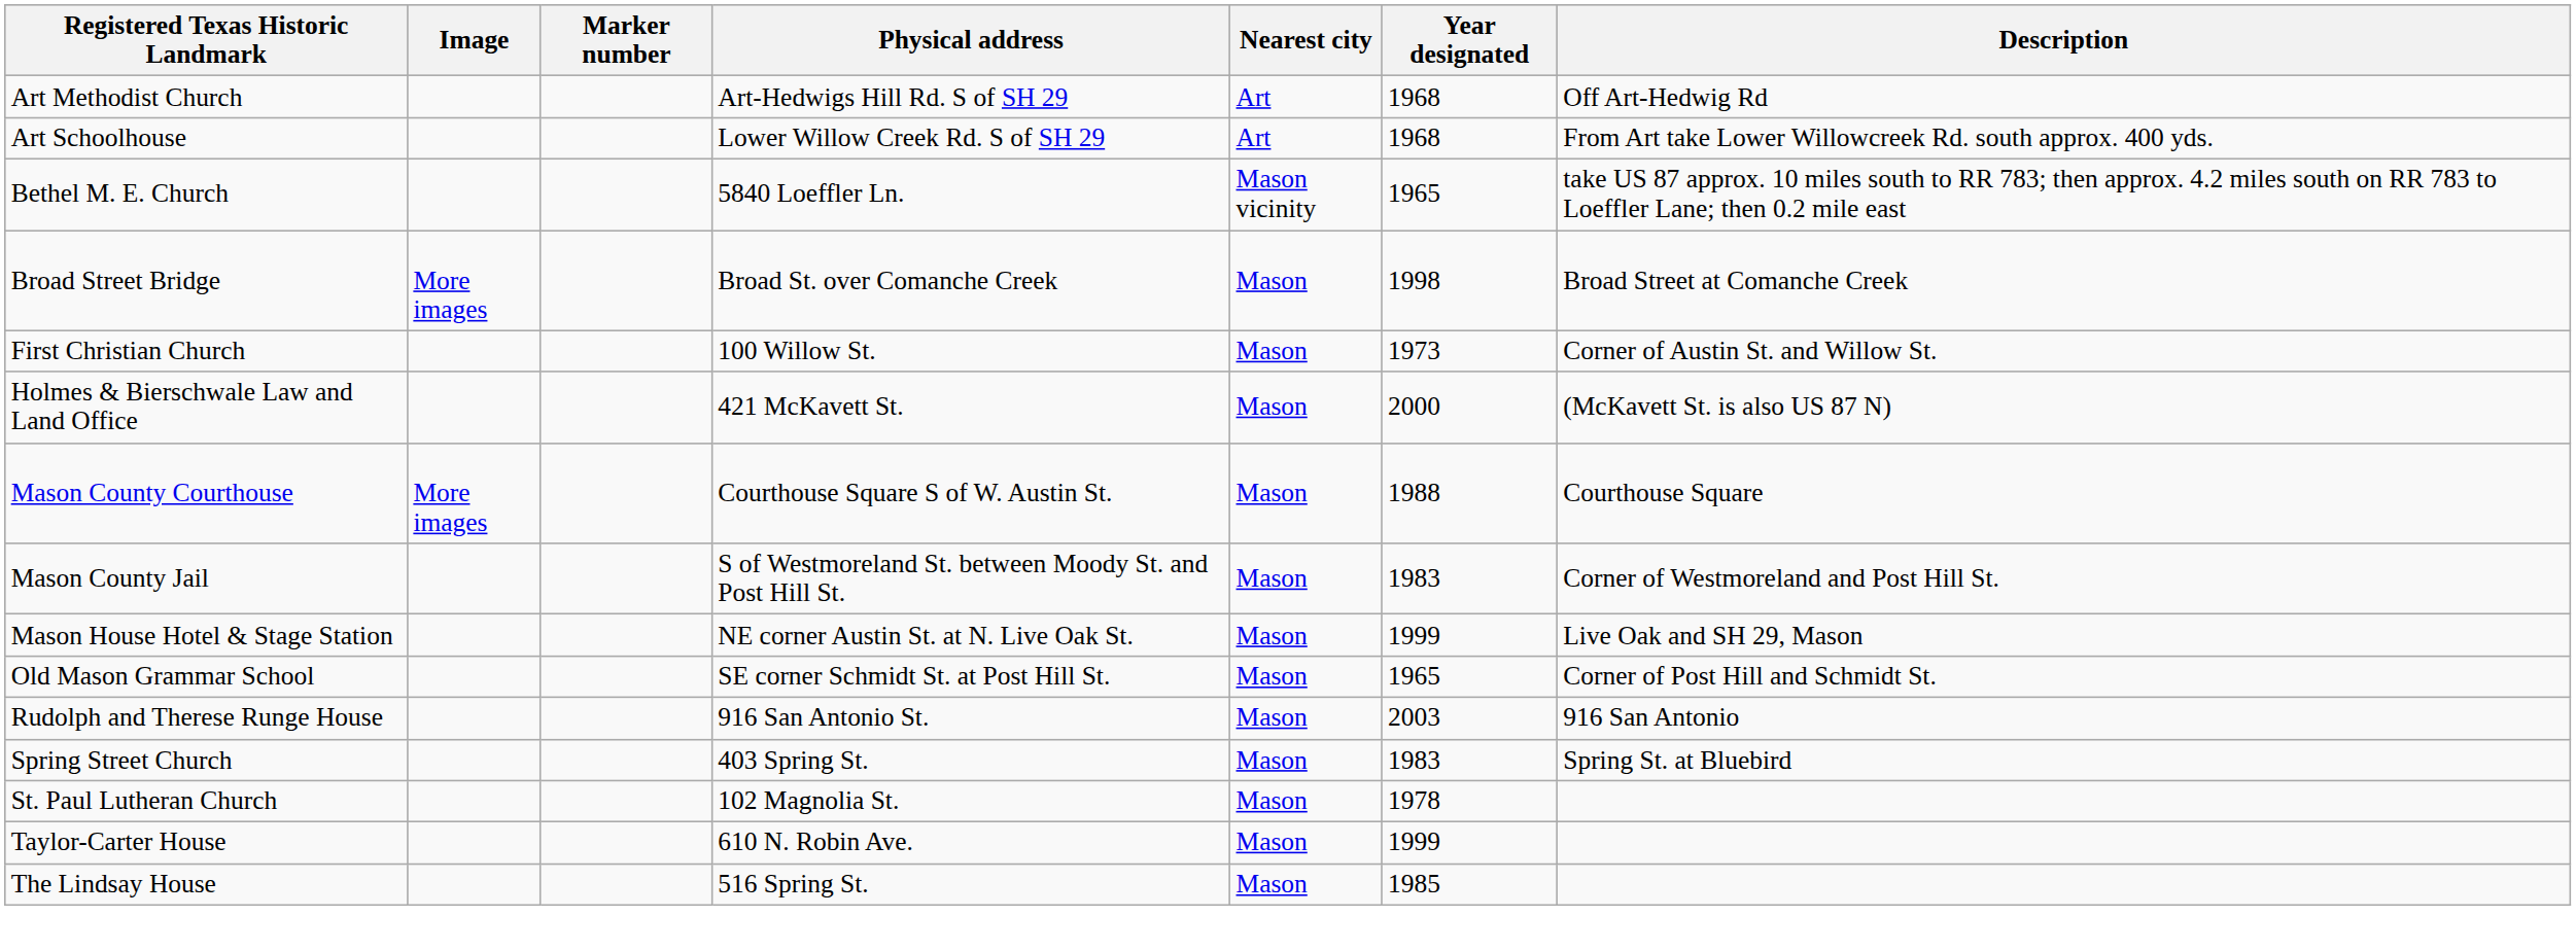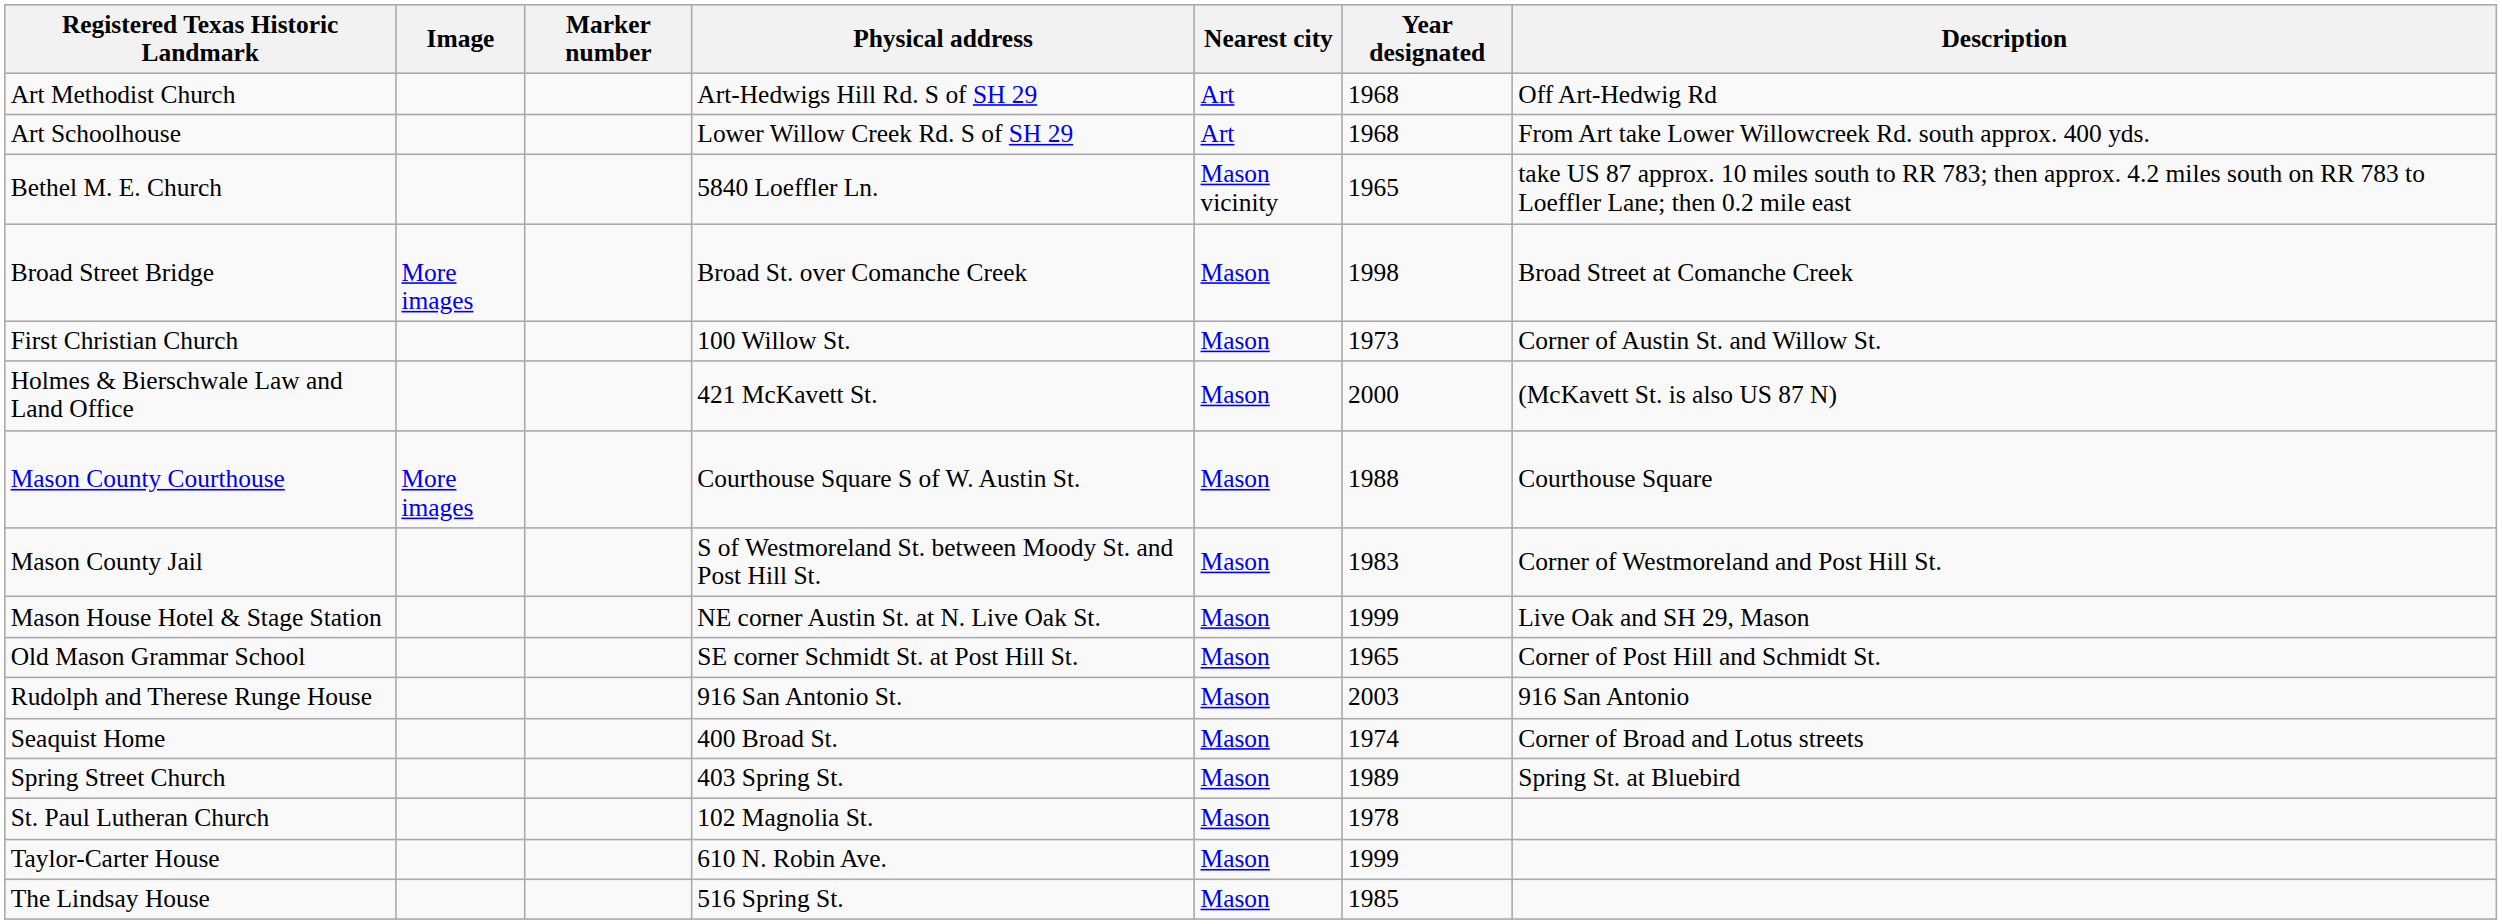+ row: Seaquist Home | 400 Broad St. | Mason | 1974 | Corner of Broad and Lotus streets
Spring Street Church | Year designated: 1983 -> 1989
